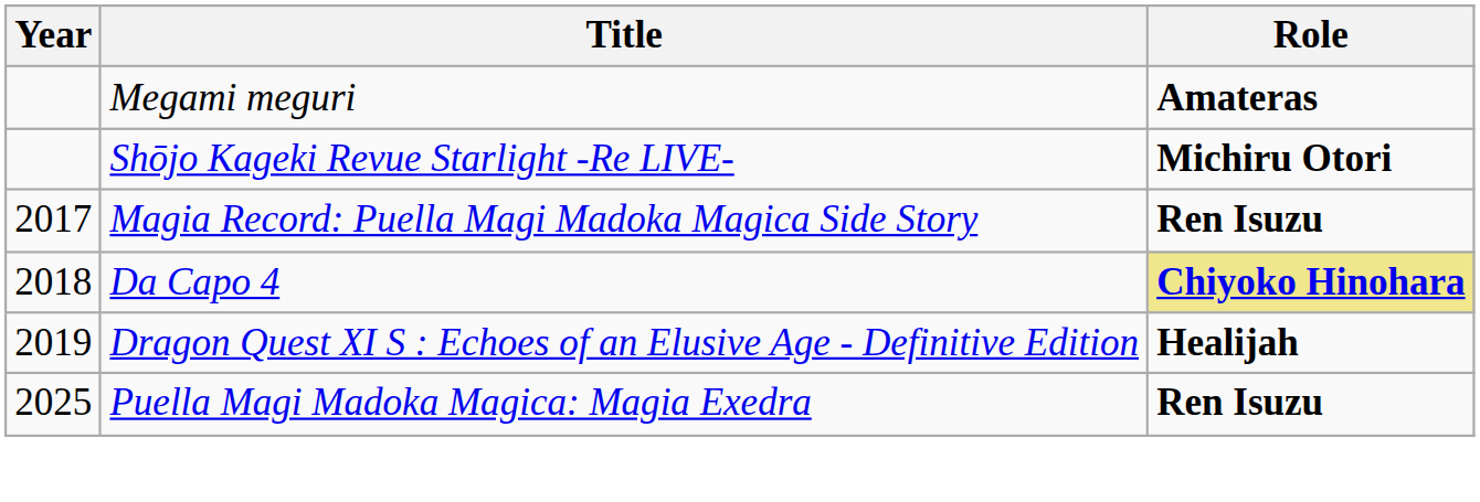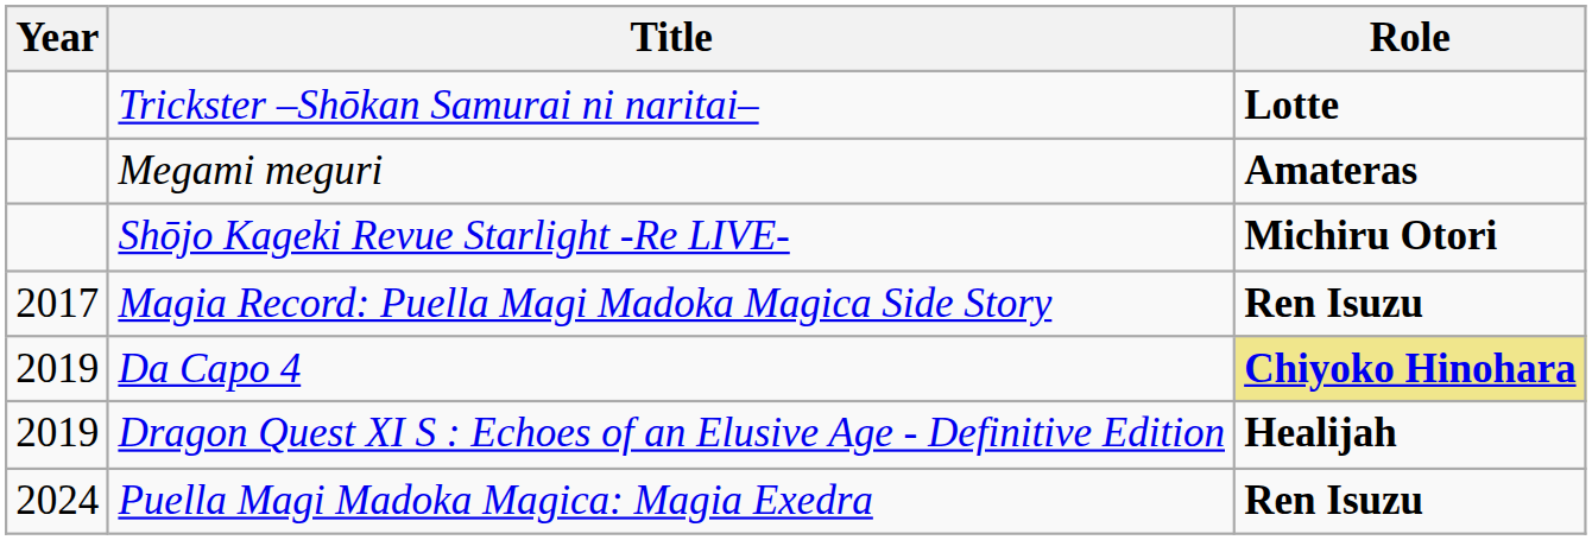+ row: Trickster –Shōkan Samurai ni naritai– | Lotte
Da Capo 4 | Year: 2018 -> 2019
Puella Magi Madoka Magica: Magia Exedra | Year: 2025 -> 2024
